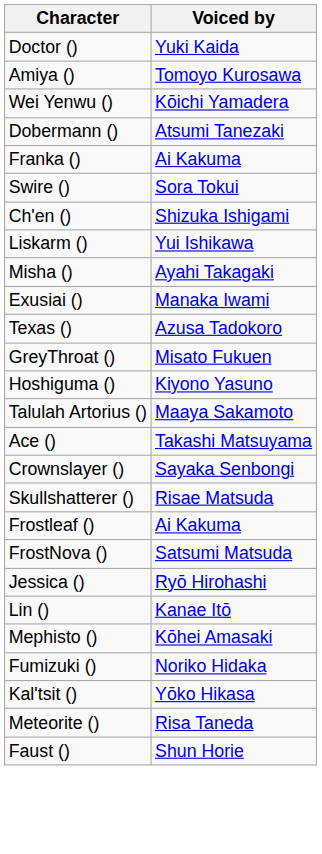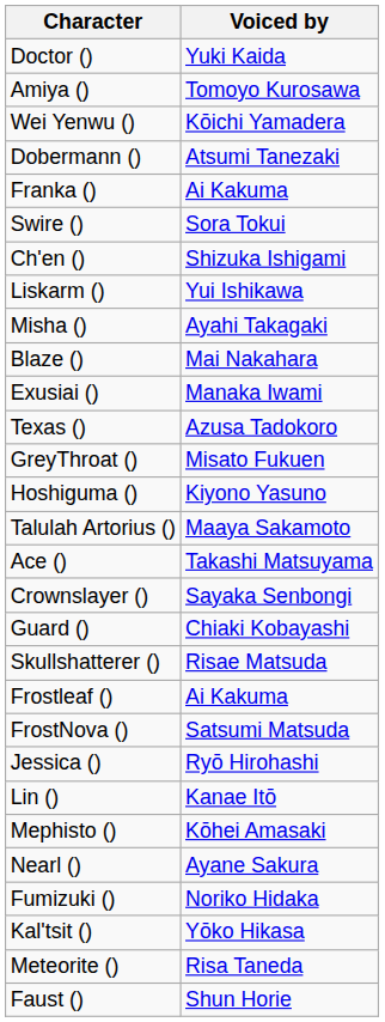+ row: Blaze () | Mai Nakahara
+ row: Guard () | Chiaki Kobayashi
+ row: Nearl () | Ayane Sakura
